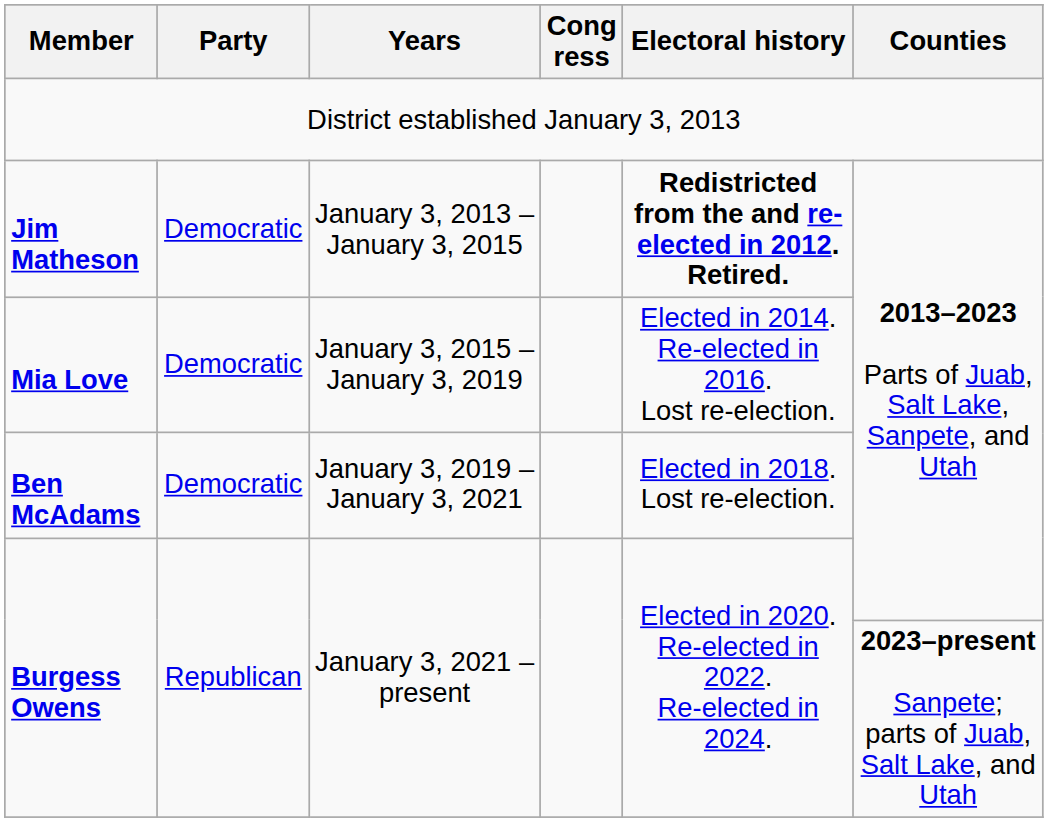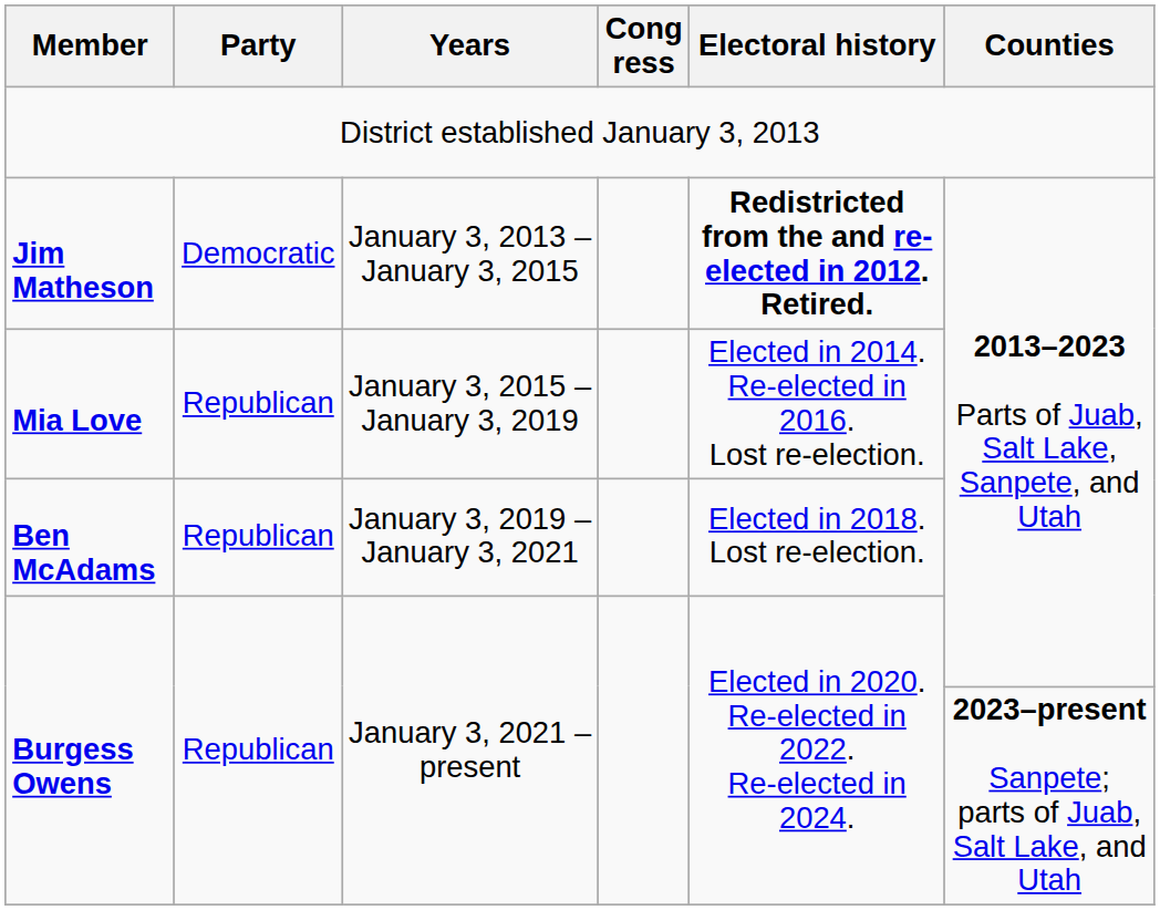Mia Love | Party: Democratic -> Republican
Ben McAdams | Party: Democratic -> Republican
